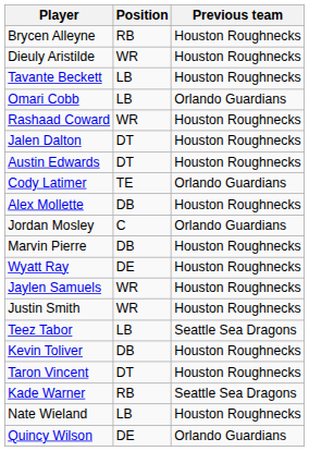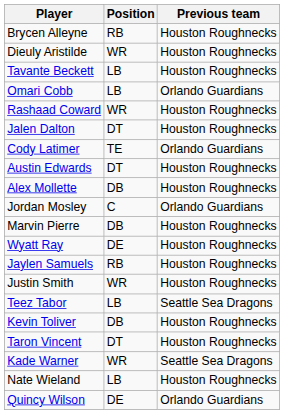rows swapped: Austin Edwards <-> Cody Latimer
Jaylen Samuels | Position: WR -> RB
Kade Warner | Position: RB -> WR
